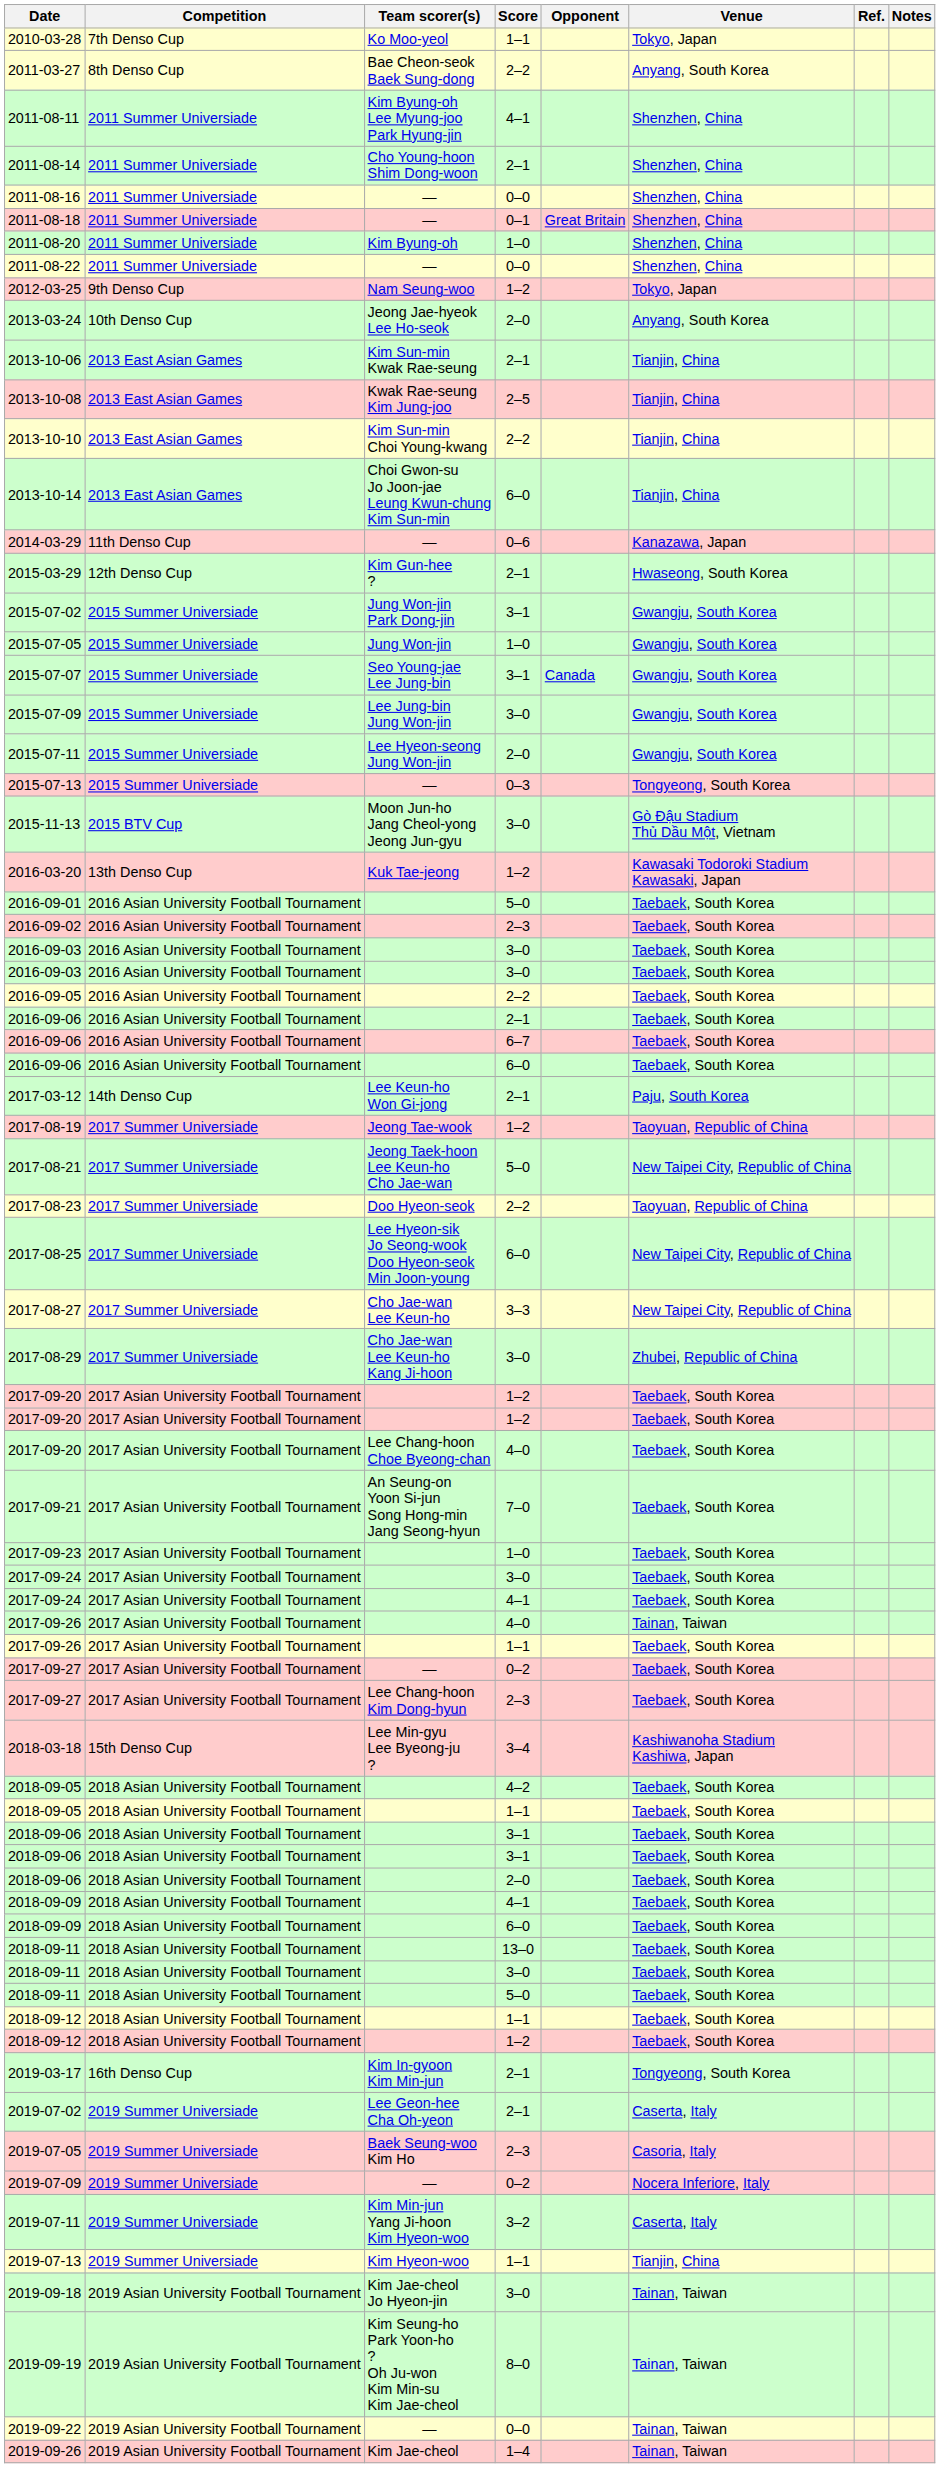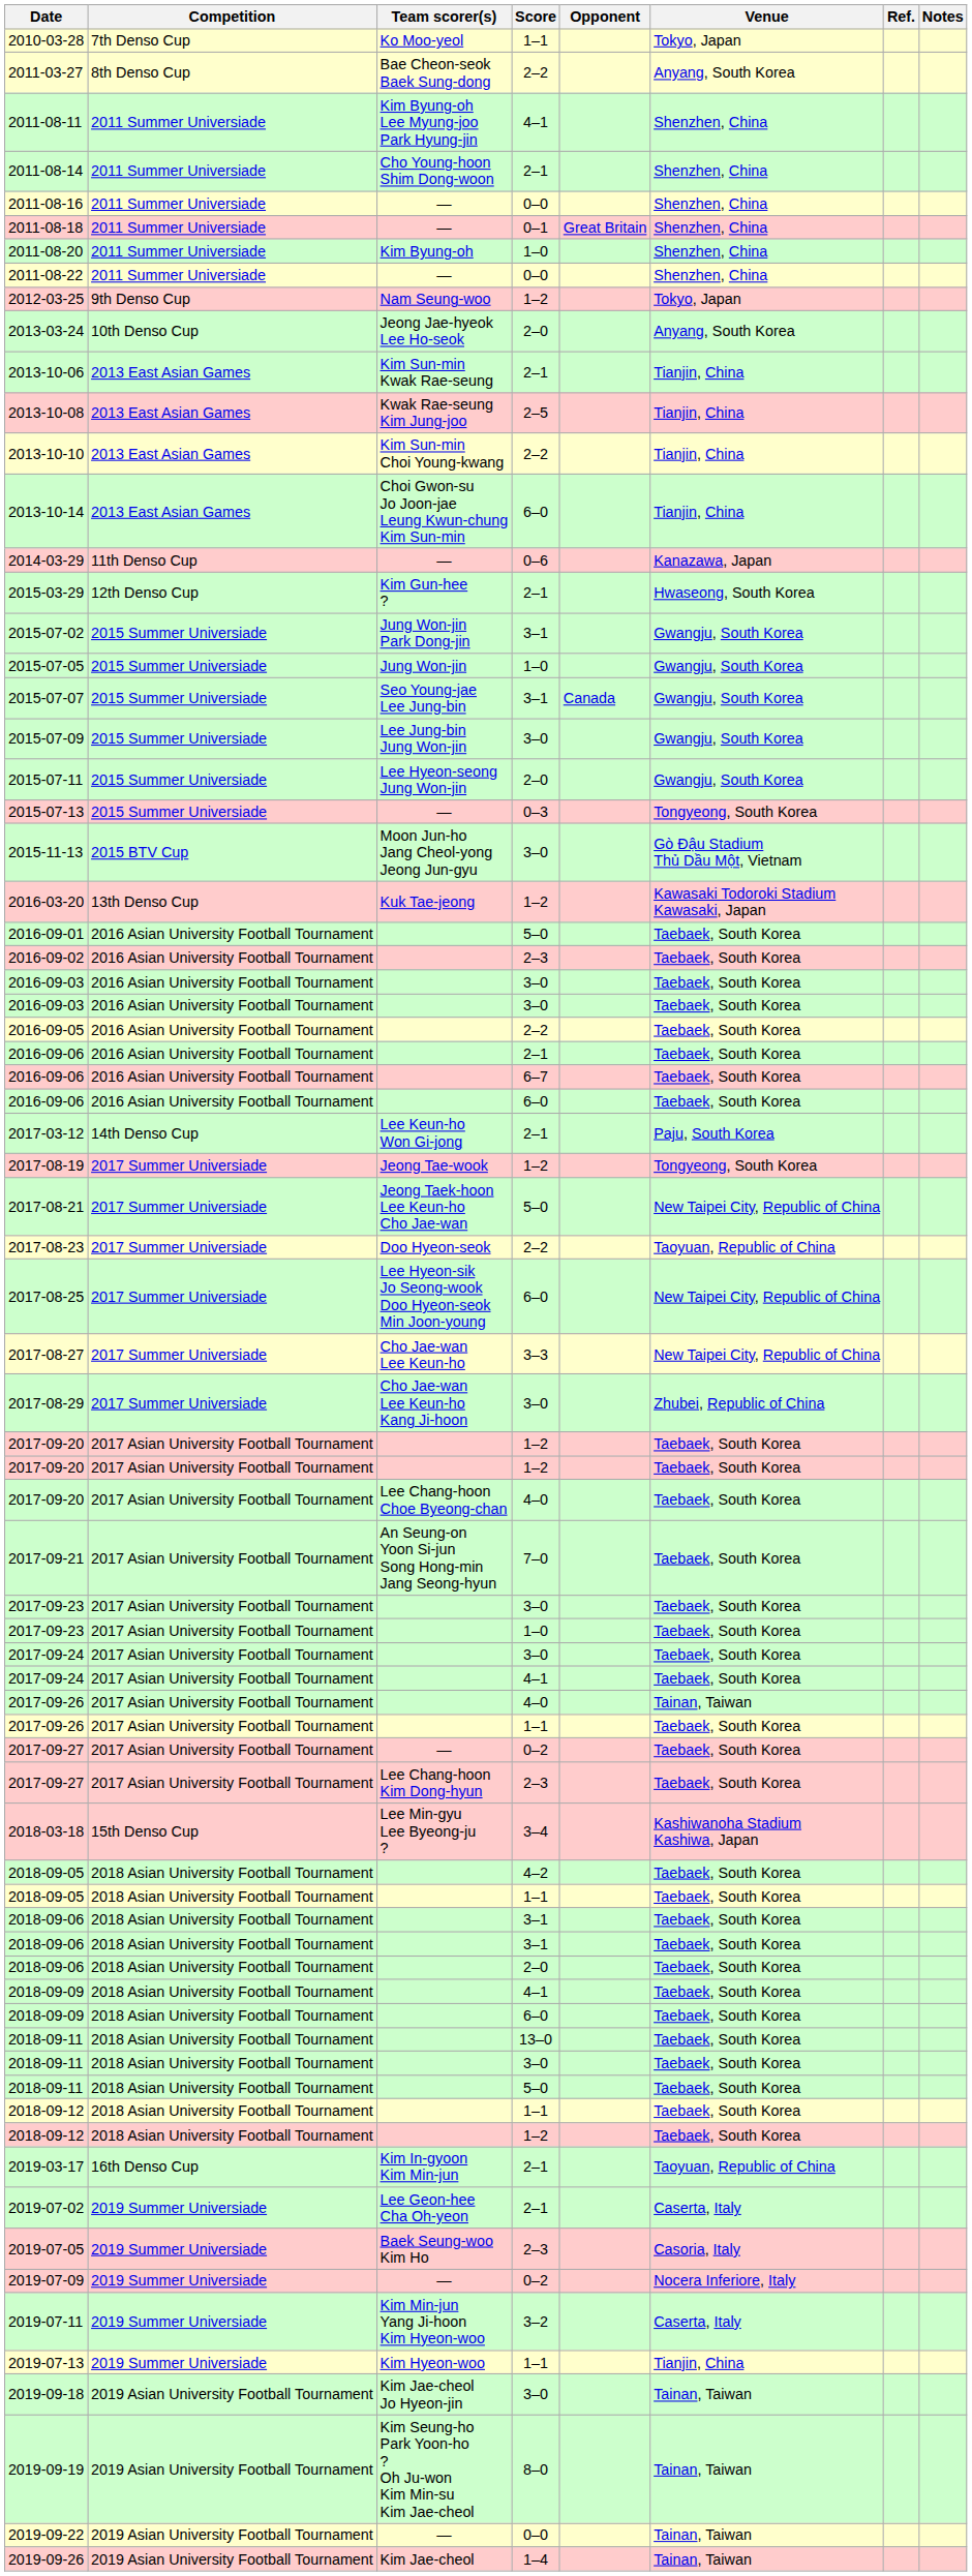2017-08-19 | Venue: Taoyuan, Republic of China -> Tongyeong, South Korea
+ row: 2017-09-23 | 2017 Asian University Football Tournament | 3–0 | Taebaek, South Korea
2019-03-17 | Venue: Tongyeong, South Korea -> Taoyuan, Republic of China
